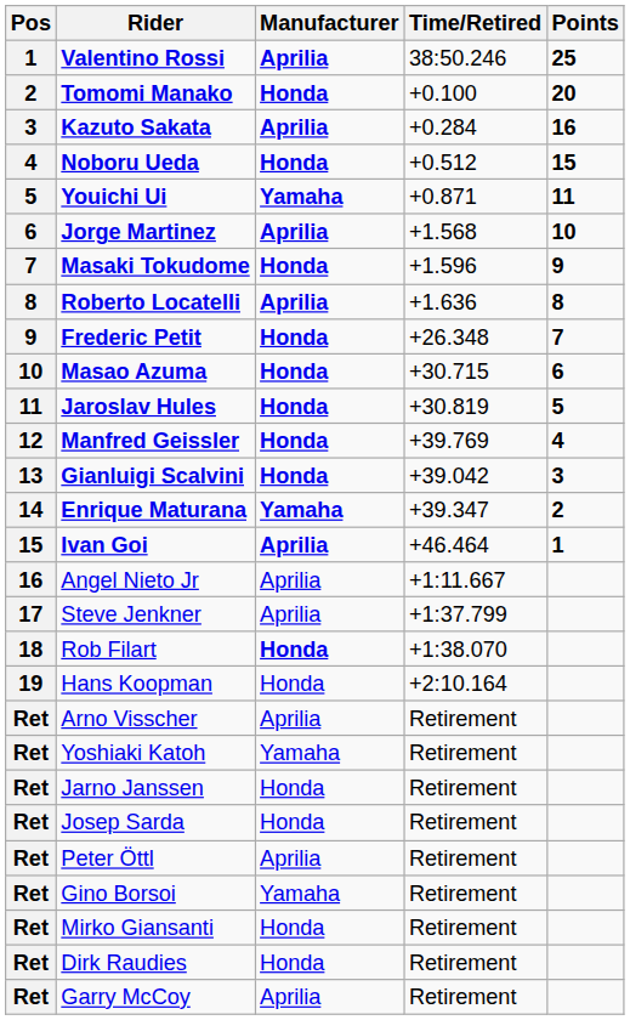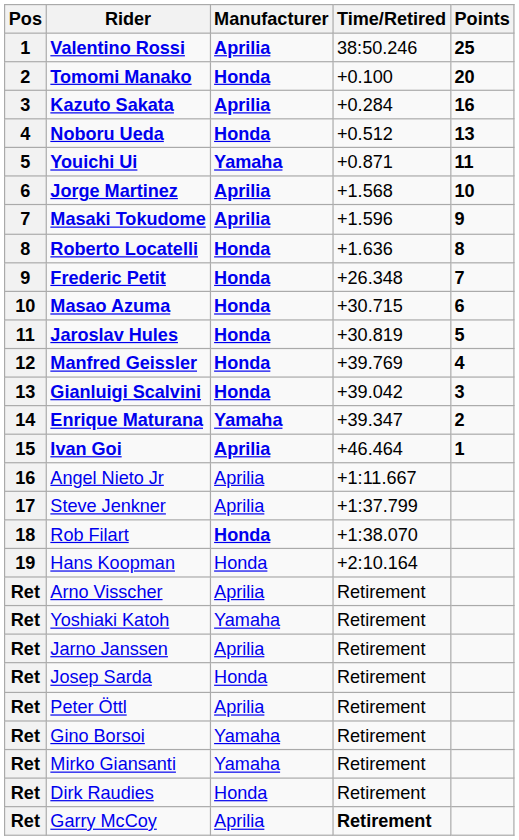Noboru Ueda | Points: 15 -> 13
Masaki Tokudome | Manufacturer: Honda -> Aprilia
Roberto Locatelli | Manufacturer: Aprilia -> Honda
Jarno Janssen | Manufacturer: Honda -> Aprilia
Mirko Giansanti | Manufacturer: Honda -> Yamaha
Garry McCoy | Time/Retired: normal -> bold
